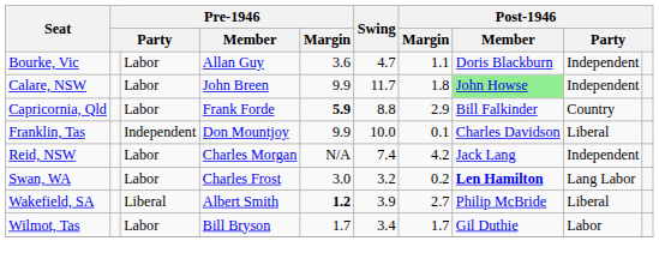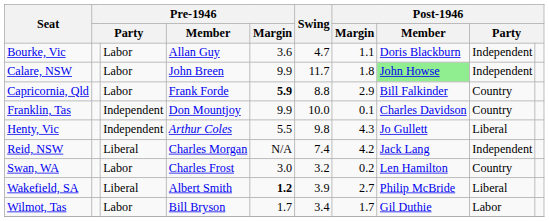Franklin, Tas | column 9: Liberal -> Country
+ row: Henty, Vic | Independent | Arthur Coles | 5.5 | 9.8 | 4.3 | Jo Gullett | Liberal
Reid, NSW | column 3: Labor -> Liberal
Swan, WA | Post-1946 / Member: bold -> normal
Swan, WA | column 9: Lang Labor -> Country
